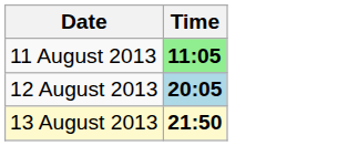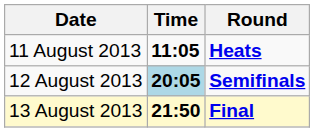+ column: Round | Heats | Semifinals | Final
11 August 2013 | Time: lightgreen background -> no background
